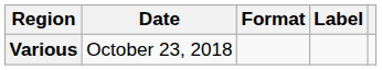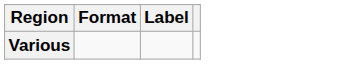- column: Date | October 23, 2018
